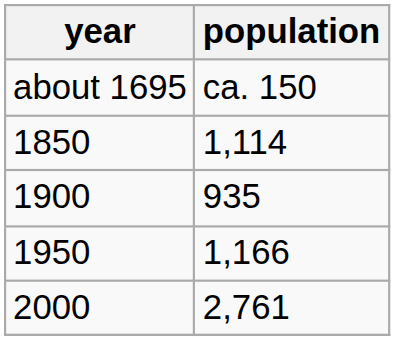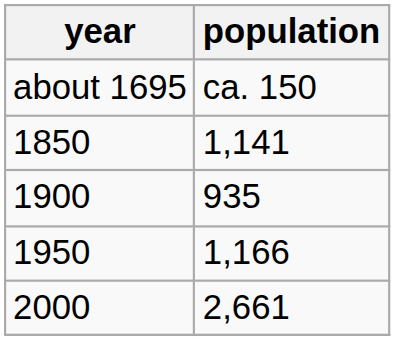1850 | population: 1,114 -> 1,141
2000 | population: 2,761 -> 2,661
